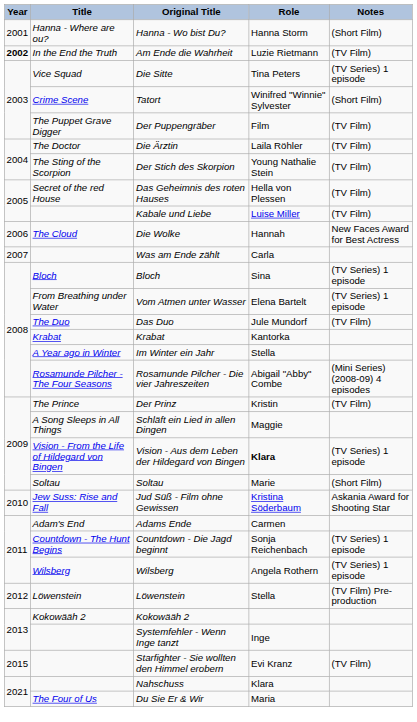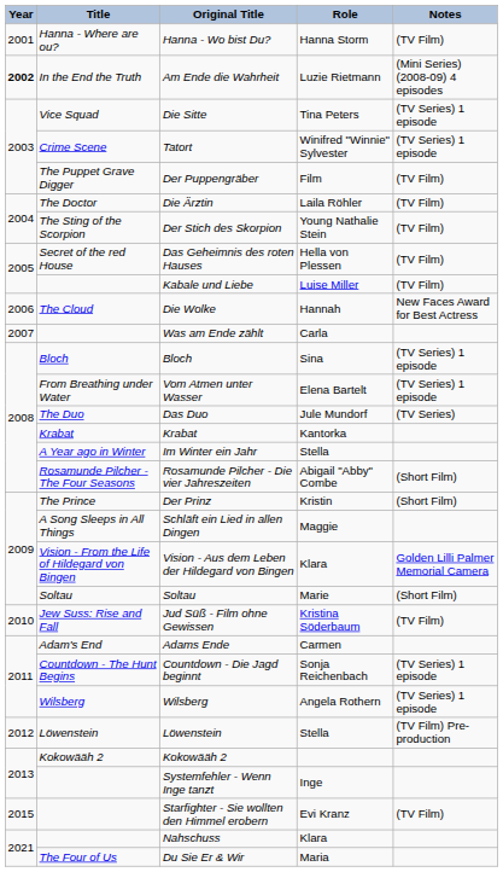Hanna - Wo bist Du? | Notes: (Short Film) -> (TV Film)
Am Ende die Wahrheit | Notes: (TV Film) -> (Mini Series) (2008-09) 4 episodes
Tatort | Notes: (Short Film) -> (TV Series) 1 episode
Das Duo | Notes: (TV Film) -> (TV Series)
Rosamunde Pilcher - Die vier Jahreszeiten | Notes: (Mini Series) (2008-09) 4 episodes -> (Short Film)
Der Prinz | Notes: (TV Film) -> (Short Film)
Vision - Aus dem Leben der Hildegard von Bingen | Role: bold -> normal
Vision - Aus dem Leben der Hildegard von Bingen | Notes: (TV Series) 1 episode -> Golden Lilli Palmer Memorial Camera
Jud Süß - Film ohne Gewissen | Notes: Askania Award for Shooting Star -> (TV Film)
